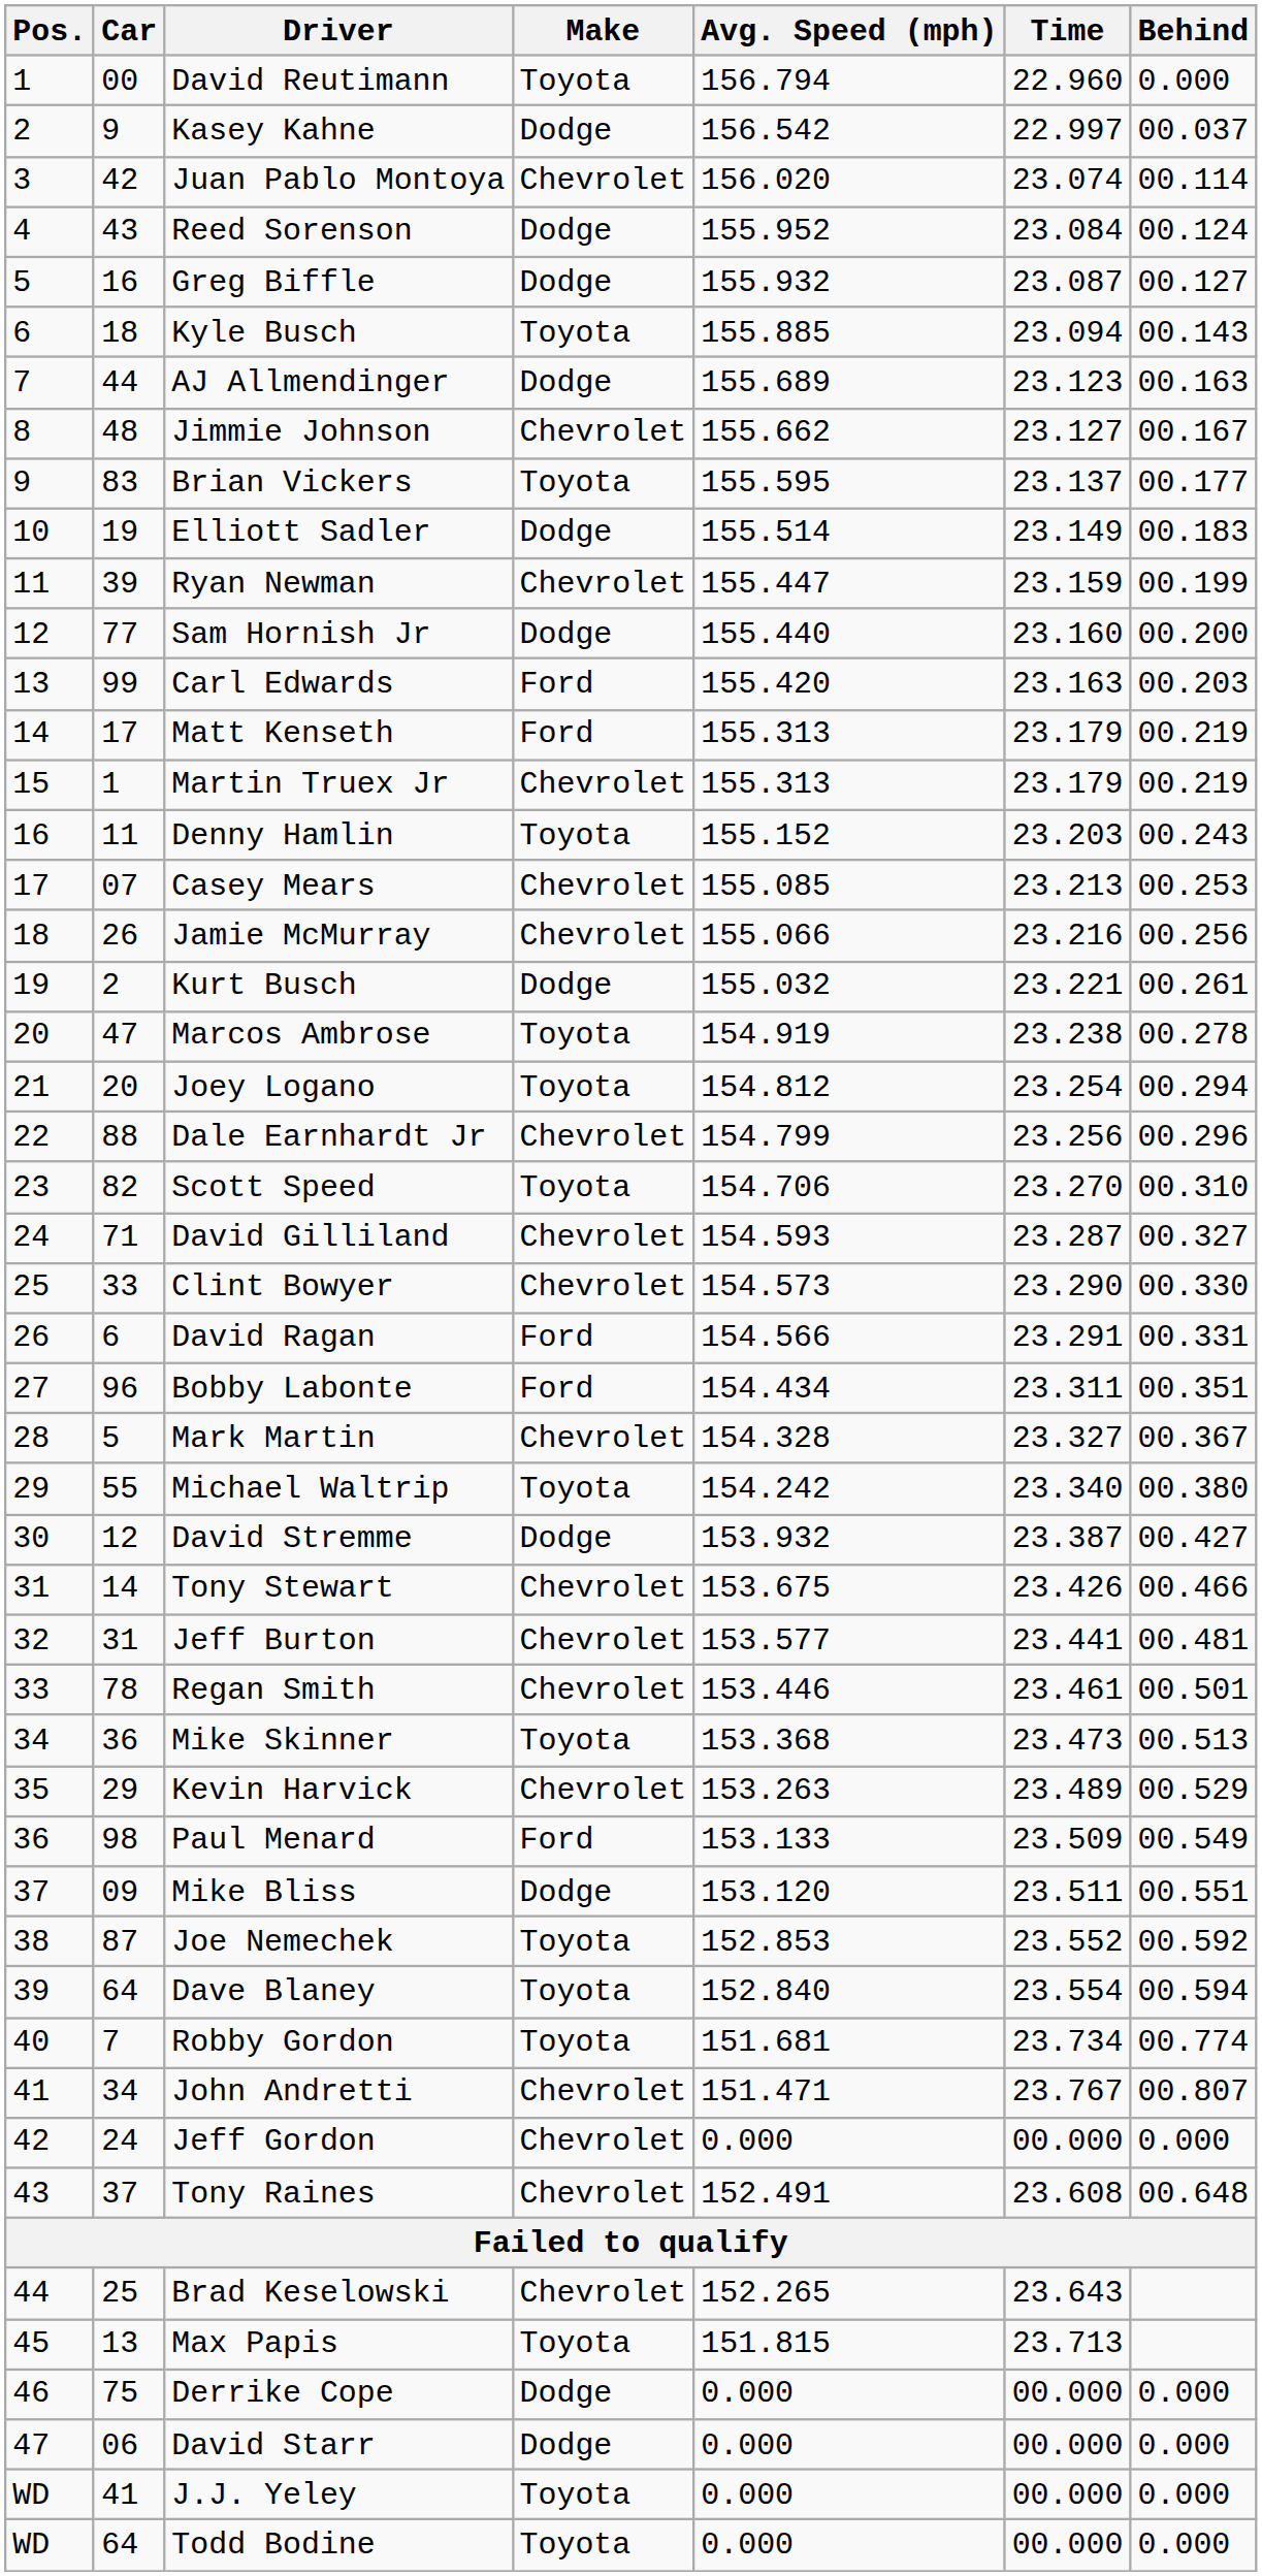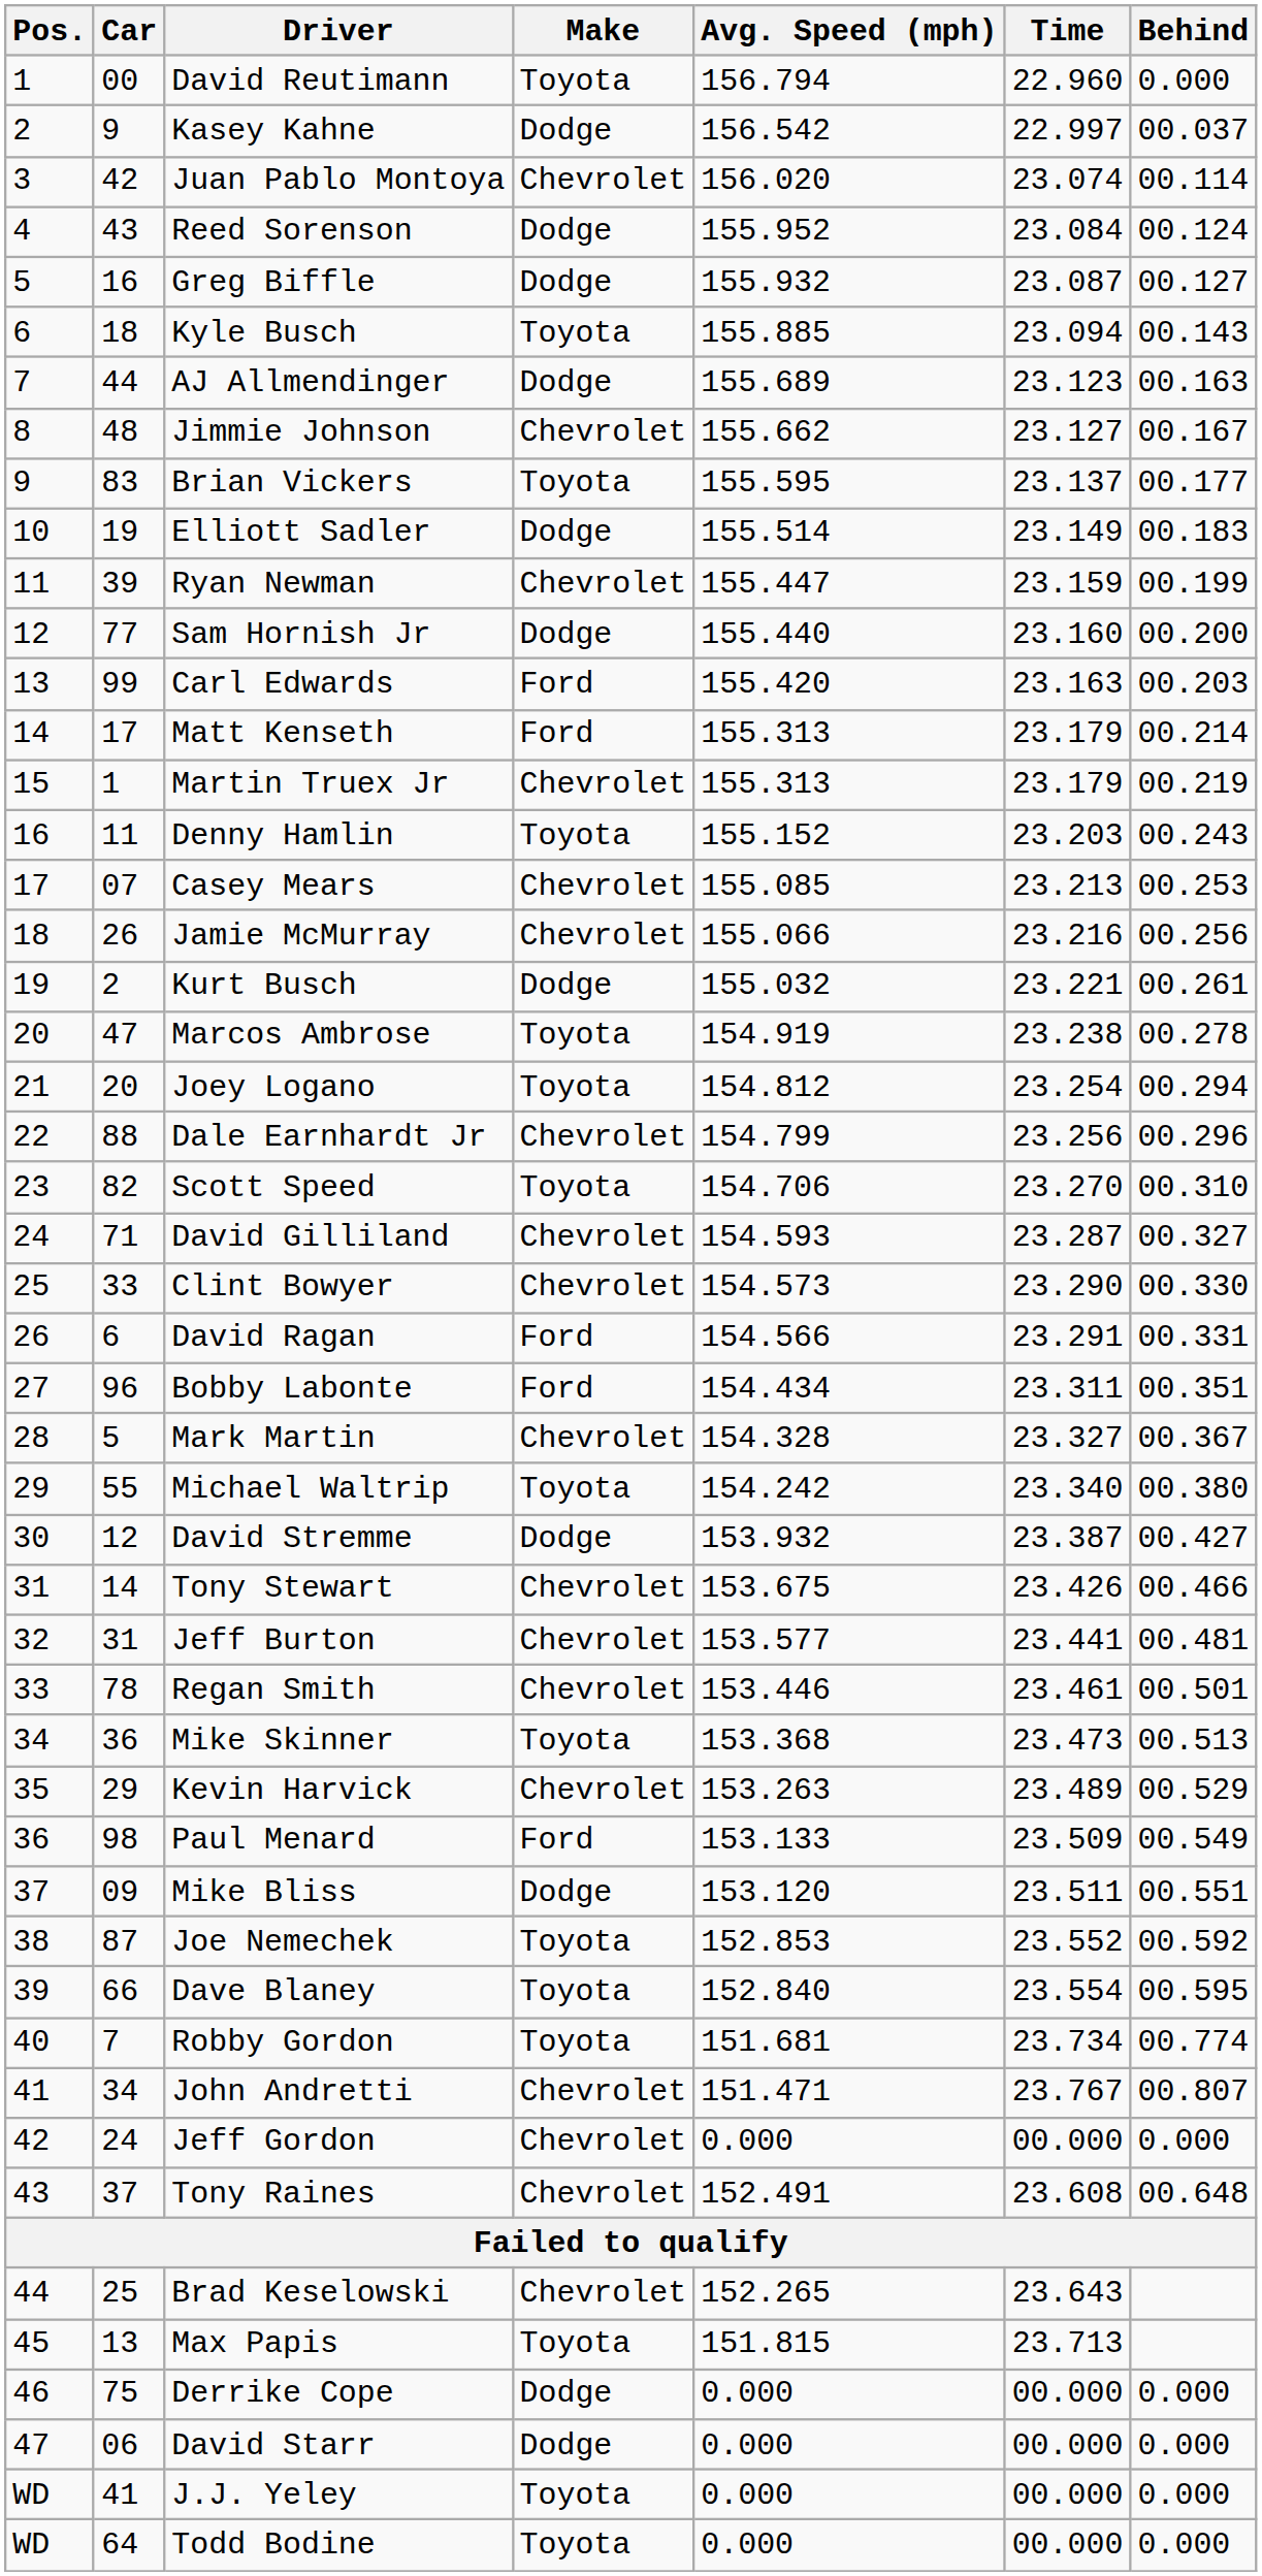Matt Kenseth | Behind: 00.219 -> 00.214
Dave Blaney | Car: 64 -> 66
Dave Blaney | Behind: 00.594 -> 00.595
